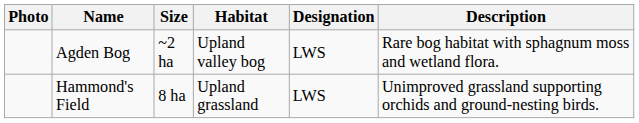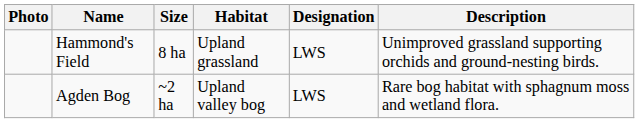rows swapped: Agden Bog <-> Hammond's Field
